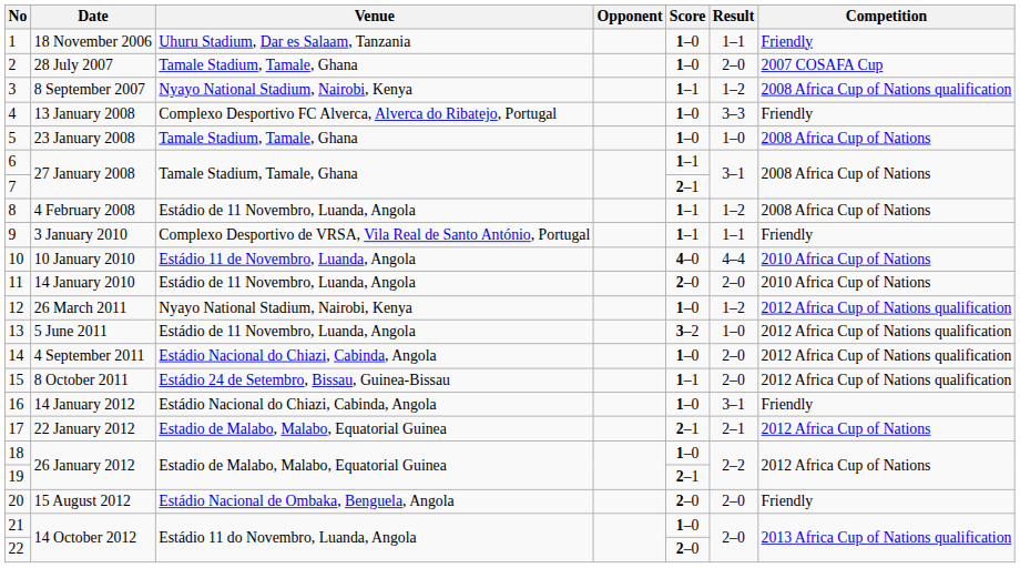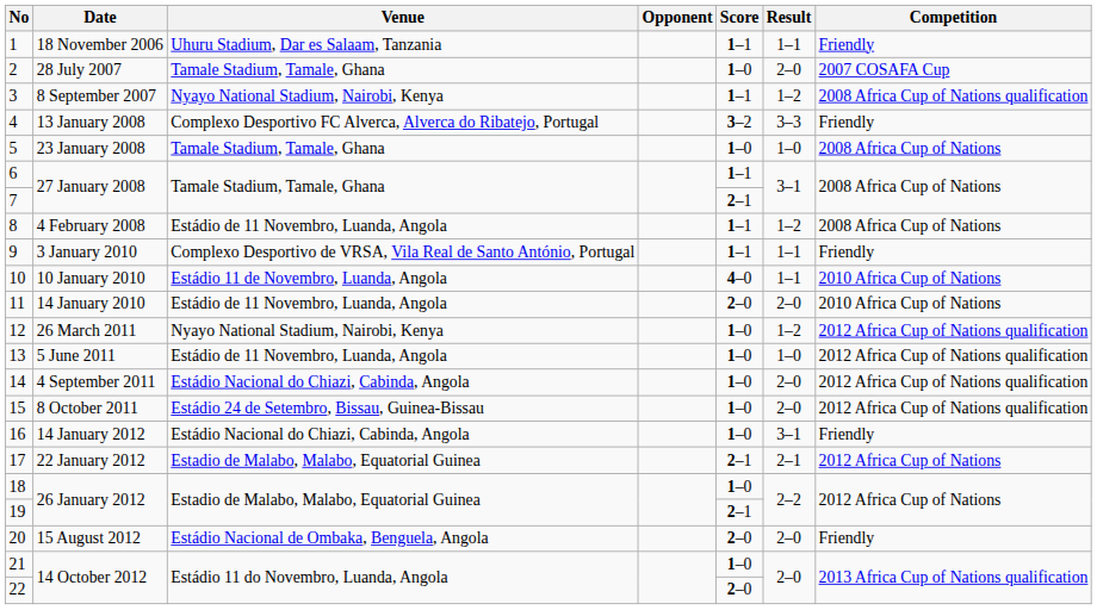1 | Score: 1–0 -> 1–1
4 | Score: 1–0 -> 3–2
10 | Result: 4–4 -> 1–1
13 | Score: 3–2 -> 1–0
15 | Score: 1–1 -> 1–0
